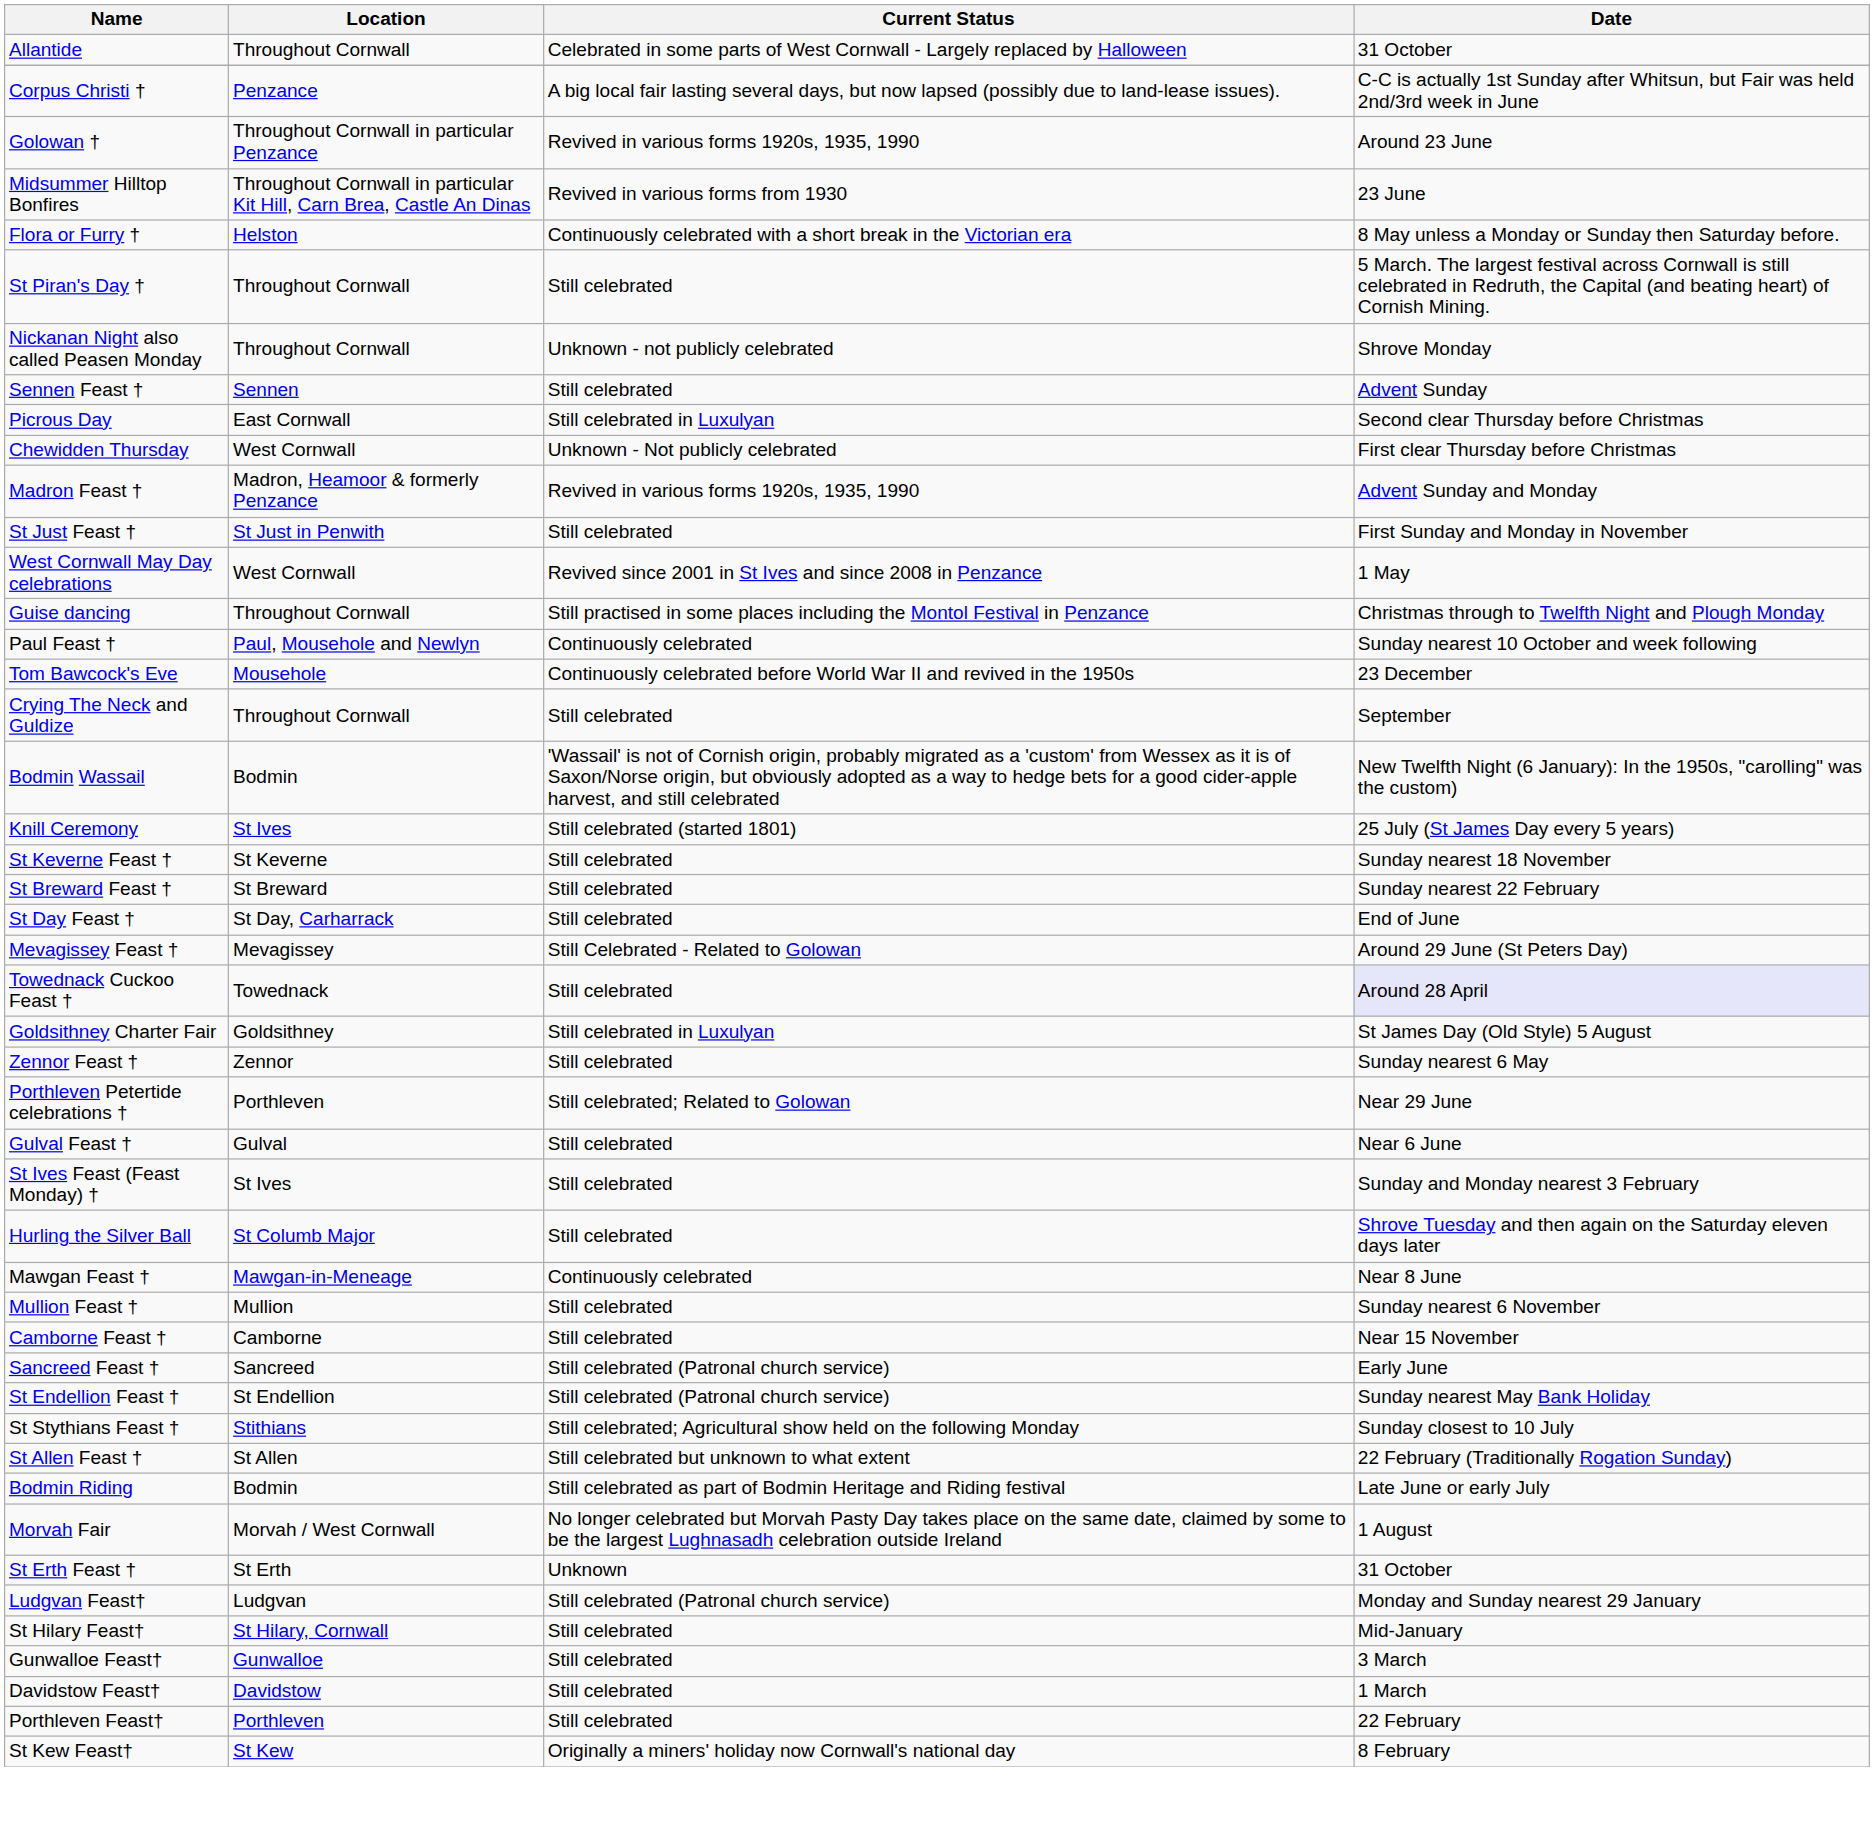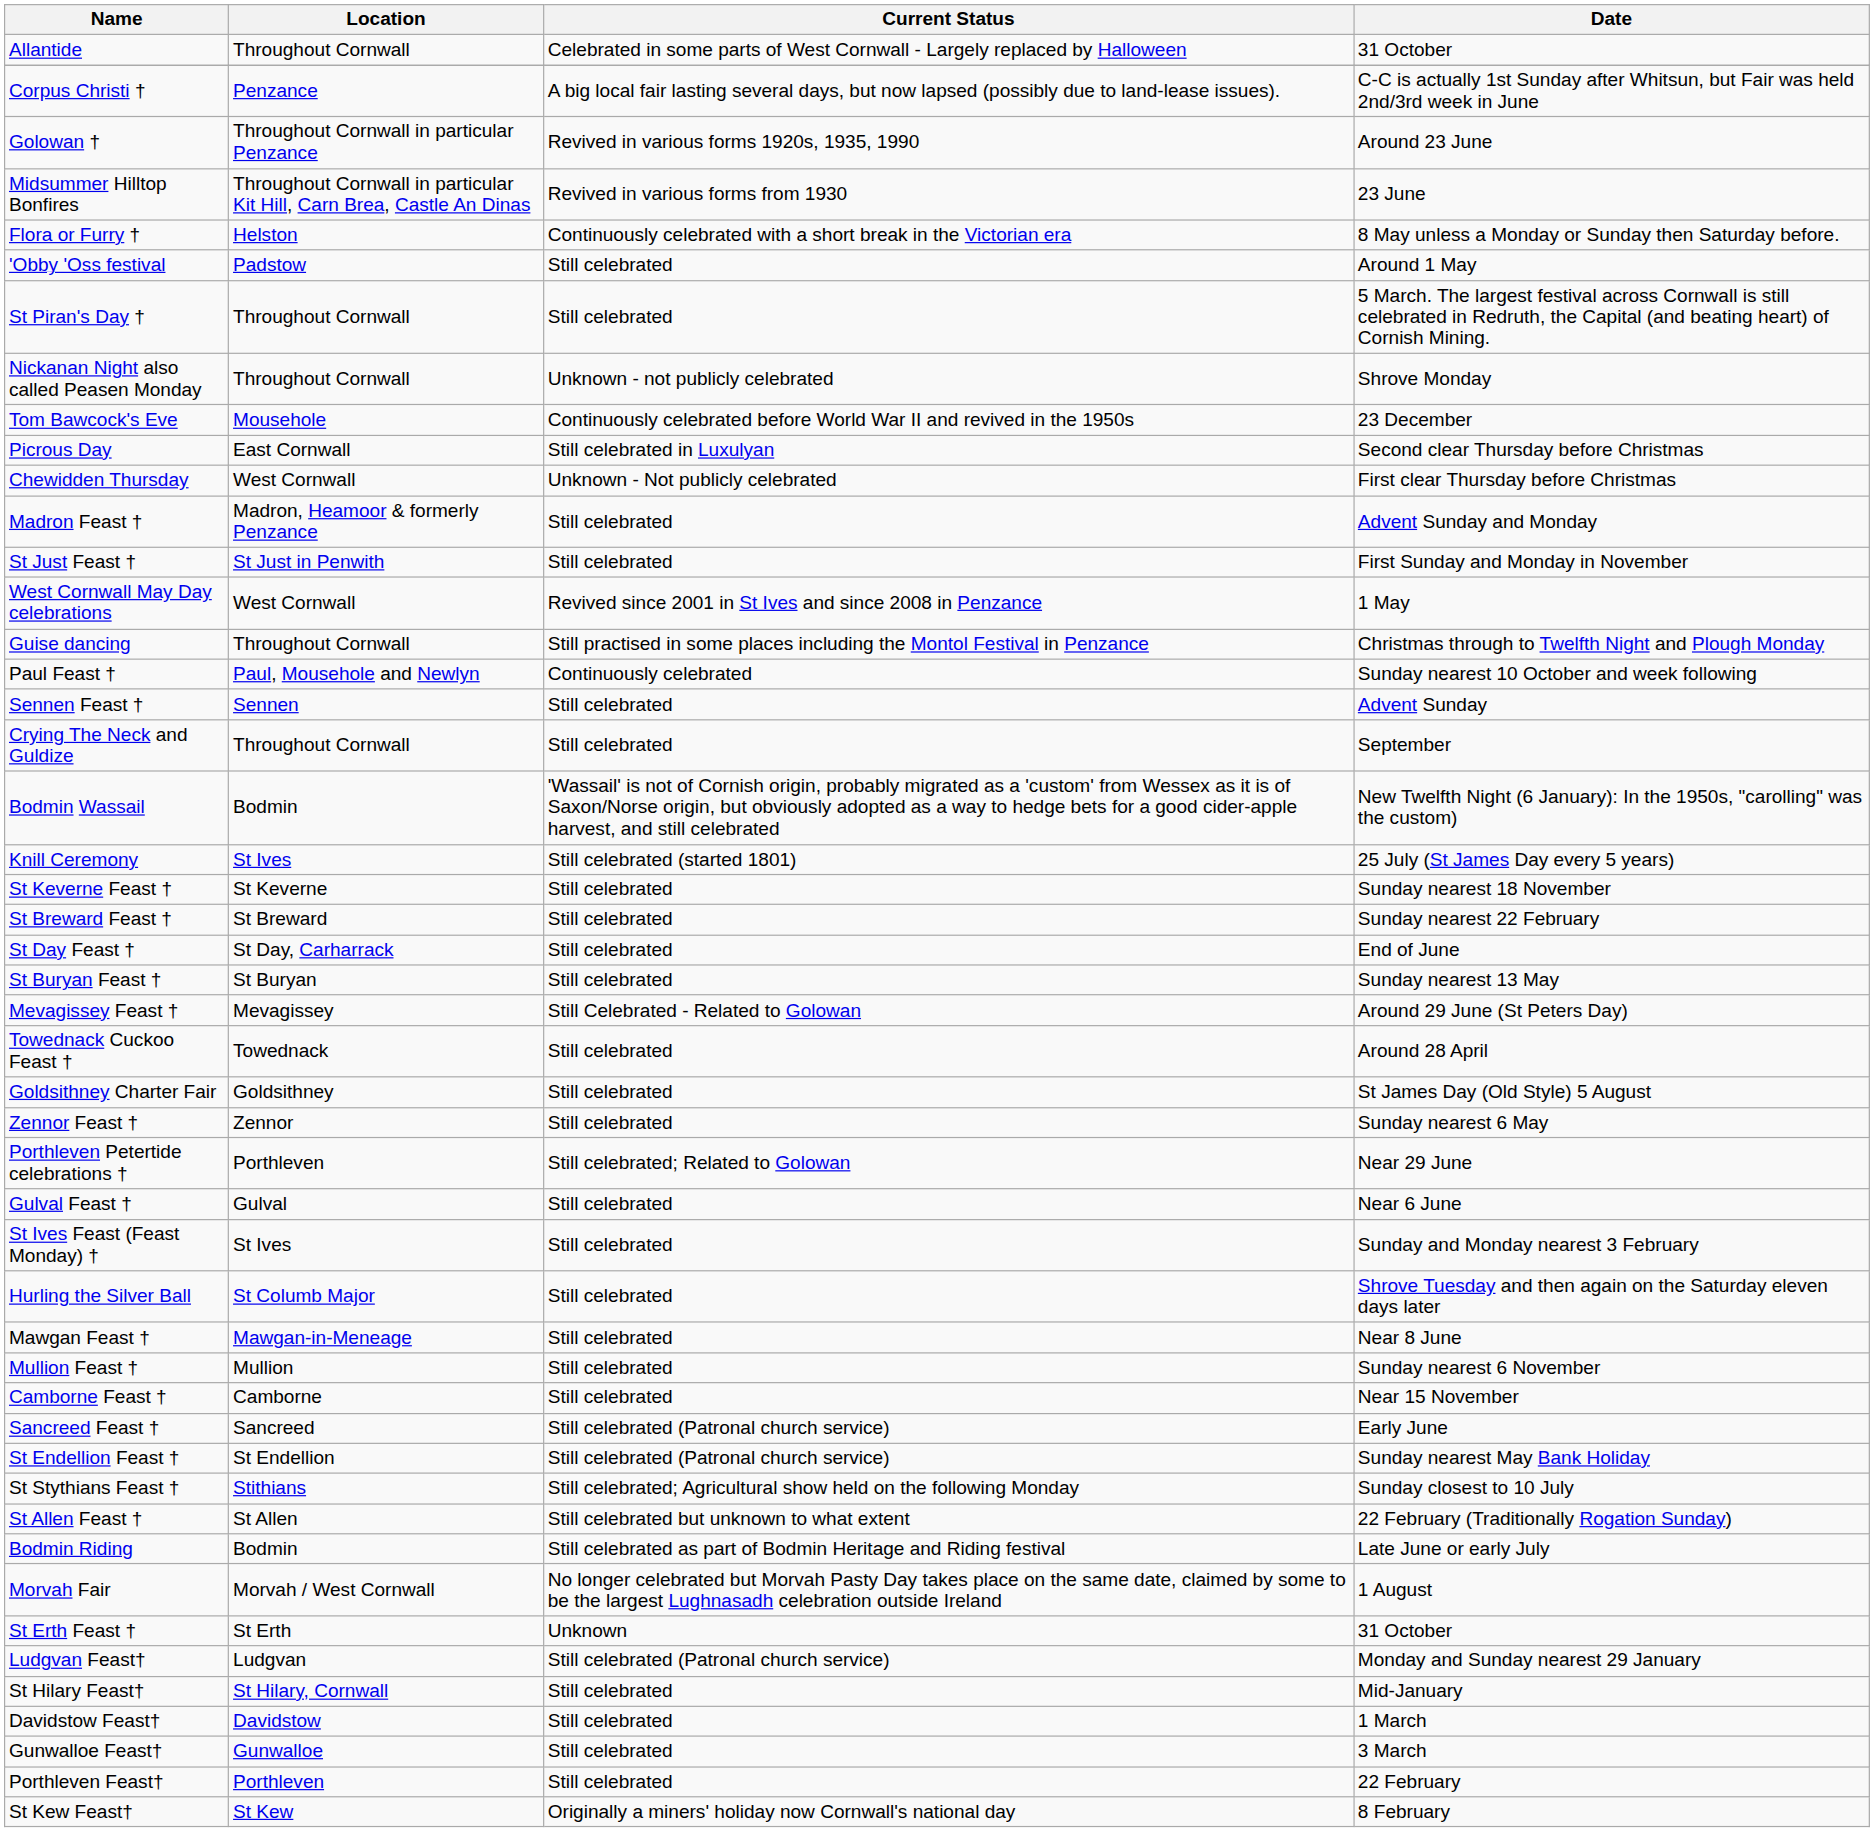+ row: 'Obby 'Oss festival | Padstow | Still celebrated | Around 1 May
rows swapped: Tom Bawcock's Eve <-> Sennen Feast †
Madron Feast † | Current Status: Revived in various forms 1920s, 1935, 1990 -> Still celebrated
+ row: St Buryan Feast † | St Buryan | Still celebrated | Sunday nearest 13 May
Towednack Cuckoo Feast † | Date: lavender background -> no background
Goldsithney Charter Fair | Current Status: Still celebrated in Luxulyan -> Still celebrated
Mawgan Feast † | Current Status: Continuously celebrated -> Still celebrated
rows swapped: Davidstow Feast† <-> Gunwalloe Feast†
